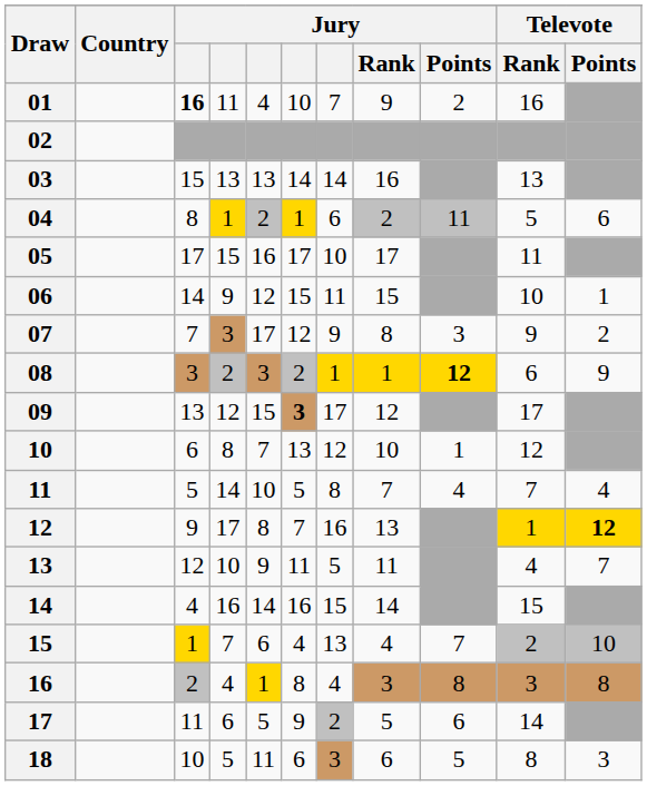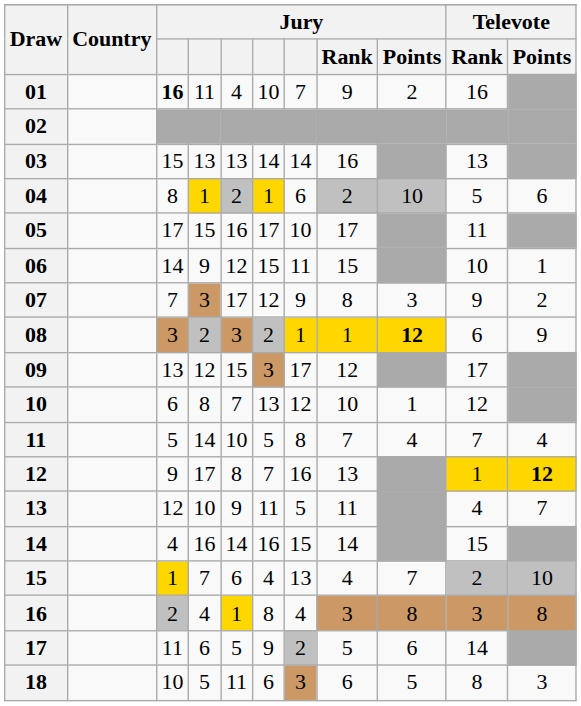04 | Jury / Points: 11 -> 10
09 | column 6: bold -> normal
